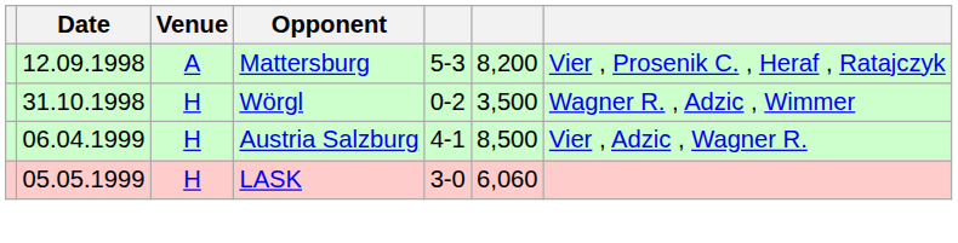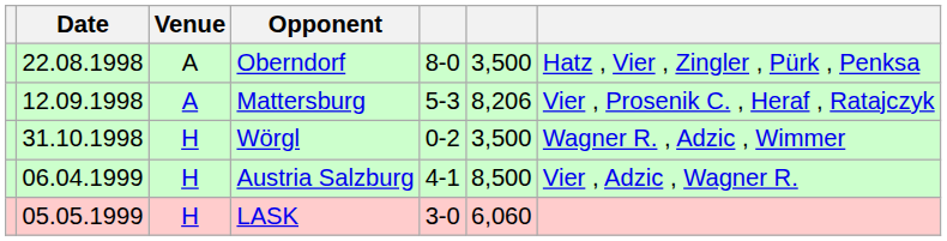+ row: 22.08.1998 | A | Oberndorf | 8-0 | 3,500 | Hatz , Vier , Zingler , Pürk , Penksa
Mattersburg | column 6: 8,200 -> 8,206
